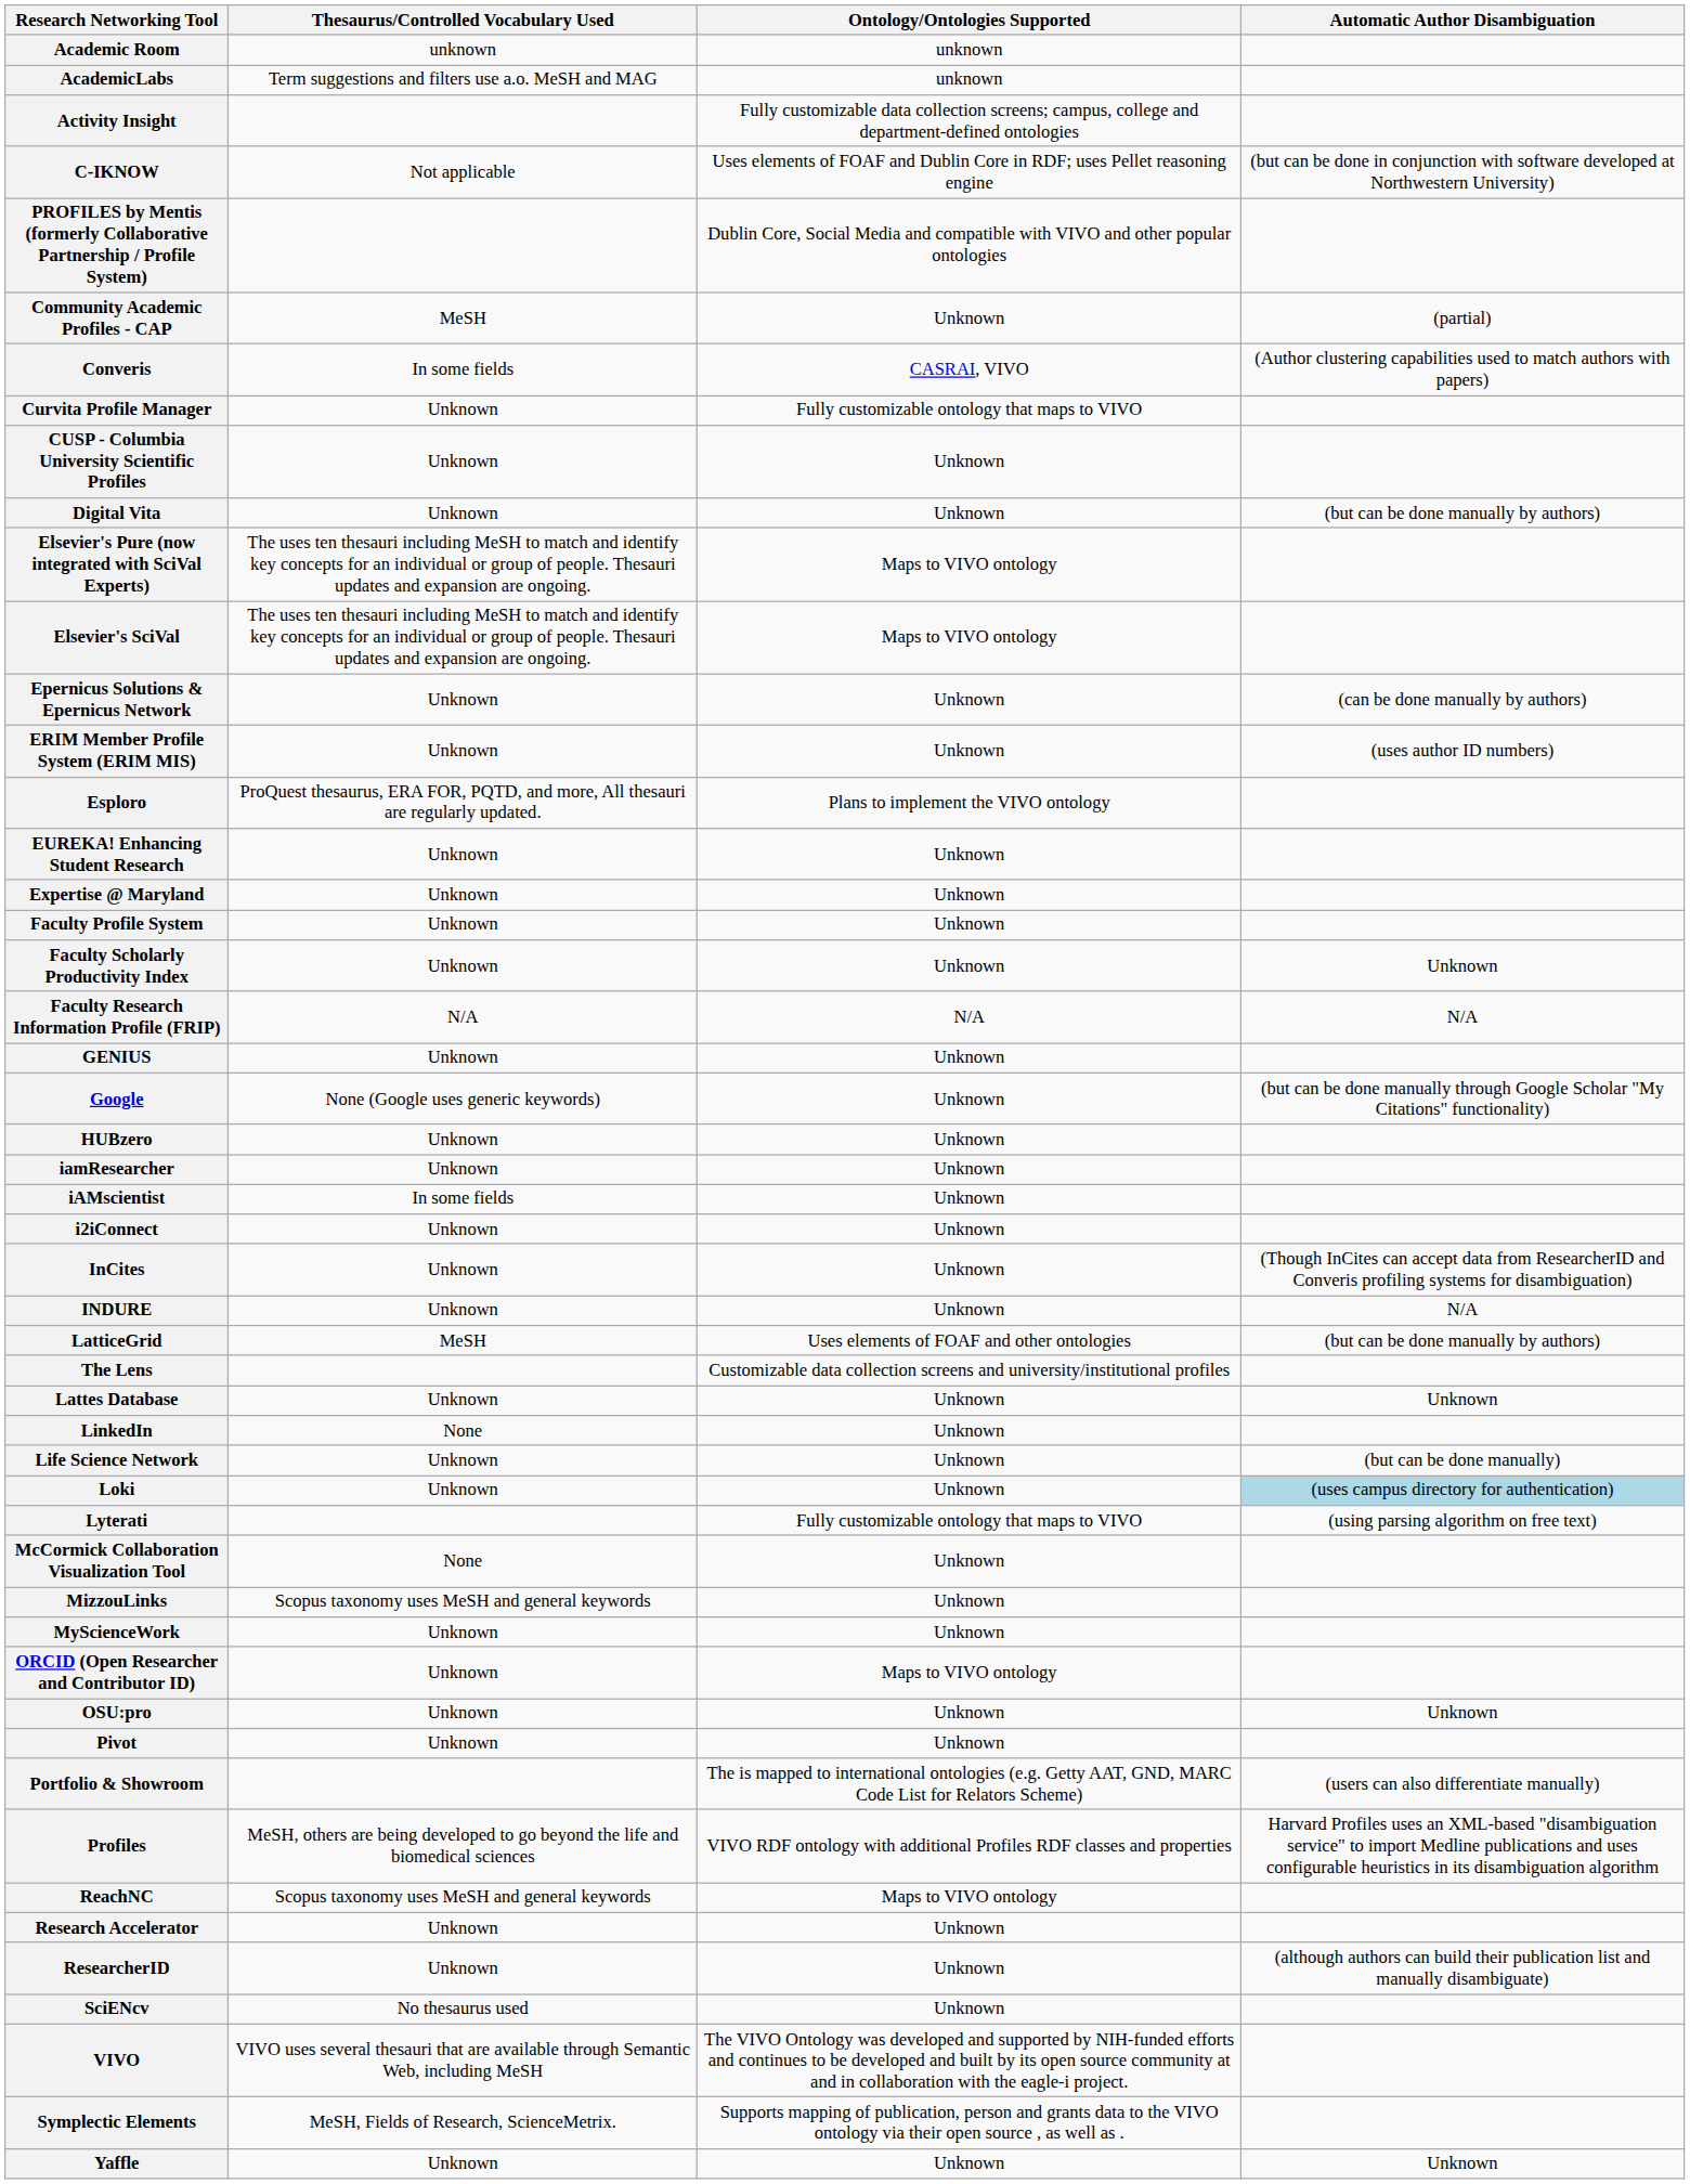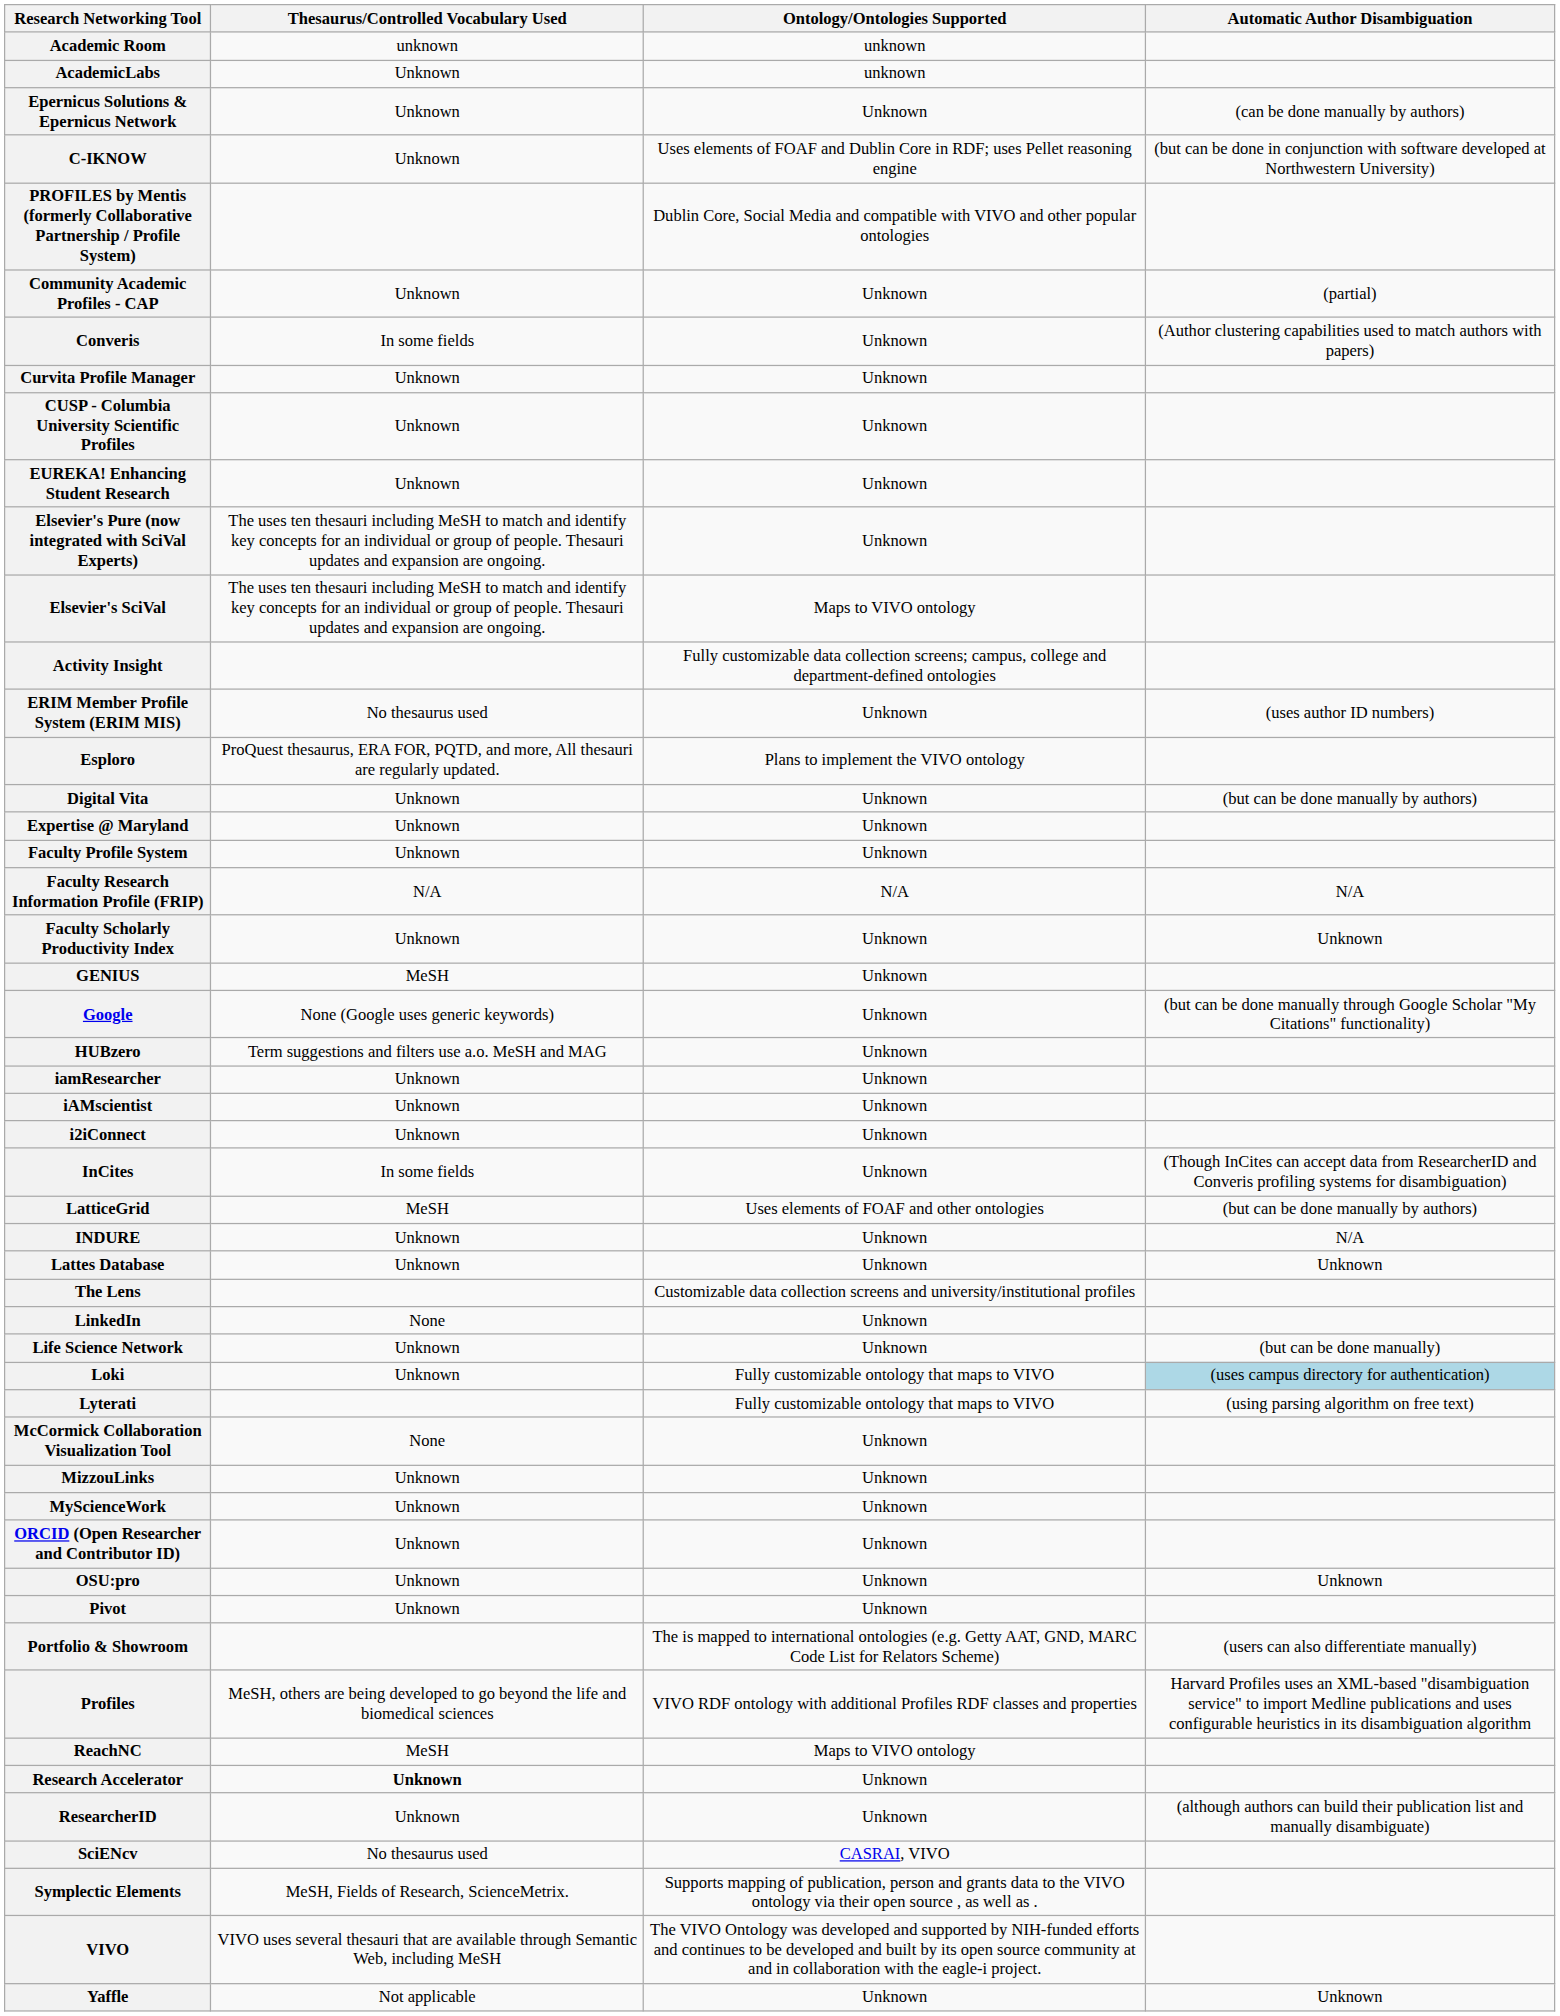AcademicLabs | Thesaurus/Controlled Vocabulary Used: Term suggestions and filters use a.o. MeSH and MAG -> Unknown
rows swapped: Activity Insight <-> Epernicus Solutions & Epernicus Network
C-IKNOW | Thesaurus/Controlled Vocabulary Used: Not applicable -> Unknown
Community Academic Profiles - CAP | Thesaurus/Controlled Vocabulary Used: MeSH -> Unknown
Converis | Ontology/Ontologies Supported: CASRAI, VIVO -> Unknown
Curvita Profile Manager | Ontology/Ontologies Supported: Fully customizable ontology that maps to VIVO -> Unknown
rows swapped: Digital Vita <-> EUREKA! Enhancing Student Research
Elsevier's Pure (now integrated with SciVal Experts) | Ontology/Ontologies Supported: Maps to VIVO ontology -> Unknown
ERIM Member Profile System (ERIM MIS) | Thesaurus/Controlled Vocabulary Used: Unknown -> No thesaurus used
rows swapped: Faculty Research Information Profile (FRIP) <-> Faculty Scholarly Productivity Index
GENIUS | Thesaurus/Controlled Vocabulary Used: Unknown -> MeSH
HUBzero | Thesaurus/Controlled Vocabulary Used: Unknown -> Term suggestions and filters use a.o. MeSH and MAG
iAMscientist | Thesaurus/Controlled Vocabulary Used: In some fields -> Unknown
InCites | Thesaurus/Controlled Vocabulary Used: Unknown -> In some fields
rows swapped: INDURE <-> LatticeGrid
rows swapped: Lattes Database <-> The Lens
Loki | Ontology/Ontologies Supported: Unknown -> Fully customizable ontology that maps to VIVO
MizzouLinks | Thesaurus/Controlled Vocabulary Used: Scopus taxonomy uses MeSH and general keywords -> Unknown
ORCID (Open Researcher and Contributor ID) | Ontology/Ontologies Supported: Maps to VIVO ontology -> Unknown
ReachNC | Thesaurus/Controlled Vocabulary Used: Scopus taxonomy uses MeSH and general keywords -> MeSH
Research Accelerator | Thesaurus/Controlled Vocabulary Used: normal -> bold
SciENcv | Ontology/Ontologies Supported: Unknown -> CASRAI, VIVO
rows swapped: Symplectic Elements <-> VIVO
Yaffle | Thesaurus/Controlled Vocabulary Used: Unknown -> Not applicable
